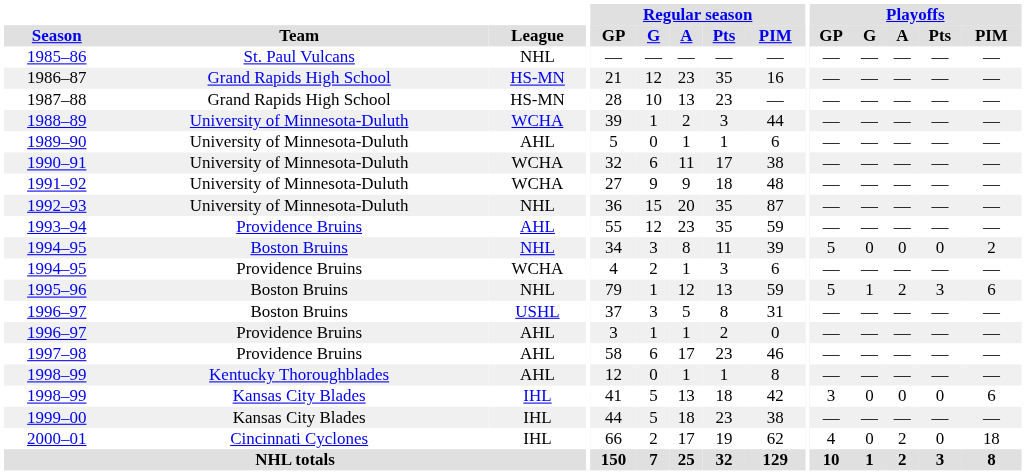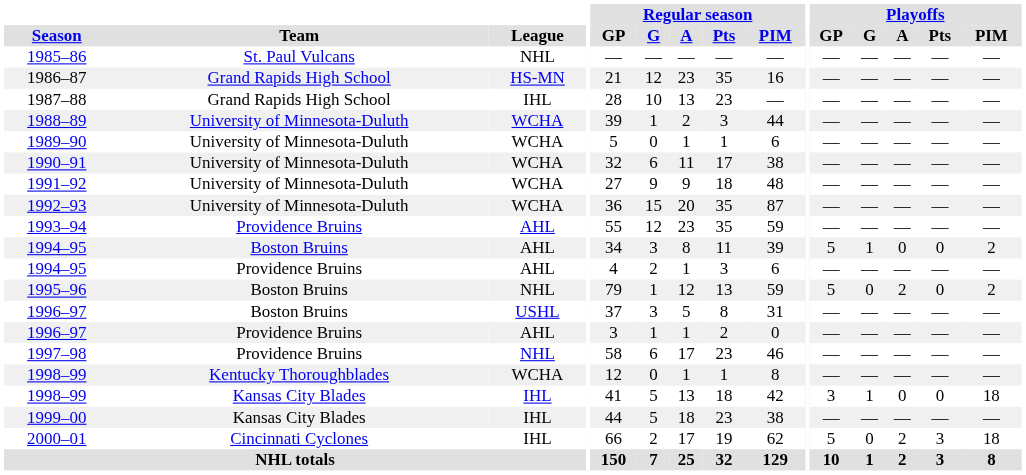1987–88 | League: HS-MN -> IHL
1989–90 | League: AHL -> WCHA
1992–93 | League: NHL -> WCHA
1994–95 / Boston Bruins | League: NHL -> AHL
1994–95 / Boston Bruins | Playoffs / G: 0 -> 1
1994–95 / Providence Bruins | League: WCHA -> AHL
1995–96 | Playoffs / G: 1 -> 0
1995–96 | Playoffs / Pts: 3 -> 0
1995–96 | Playoffs / PIM: 6 -> 2
1997–98 | League: AHL -> NHL
1998–99 / Kentucky Thoroughblades | League: AHL -> WCHA
1998–99 / Kansas City Blades | Playoffs / G: 0 -> 1
1998–99 / Kansas City Blades | Playoffs / PIM: 6 -> 18
2000–01 | Playoffs / GP: 4 -> 5
2000–01 | Playoffs / Pts: 0 -> 3
